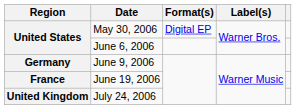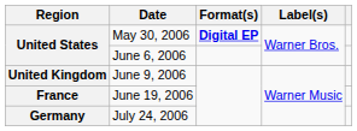May 30, 2006 | Format(s): normal -> bold
June 9, 2006 | Region: Germany -> United Kingdom
July 24, 2006 | Region: United Kingdom -> Germany
